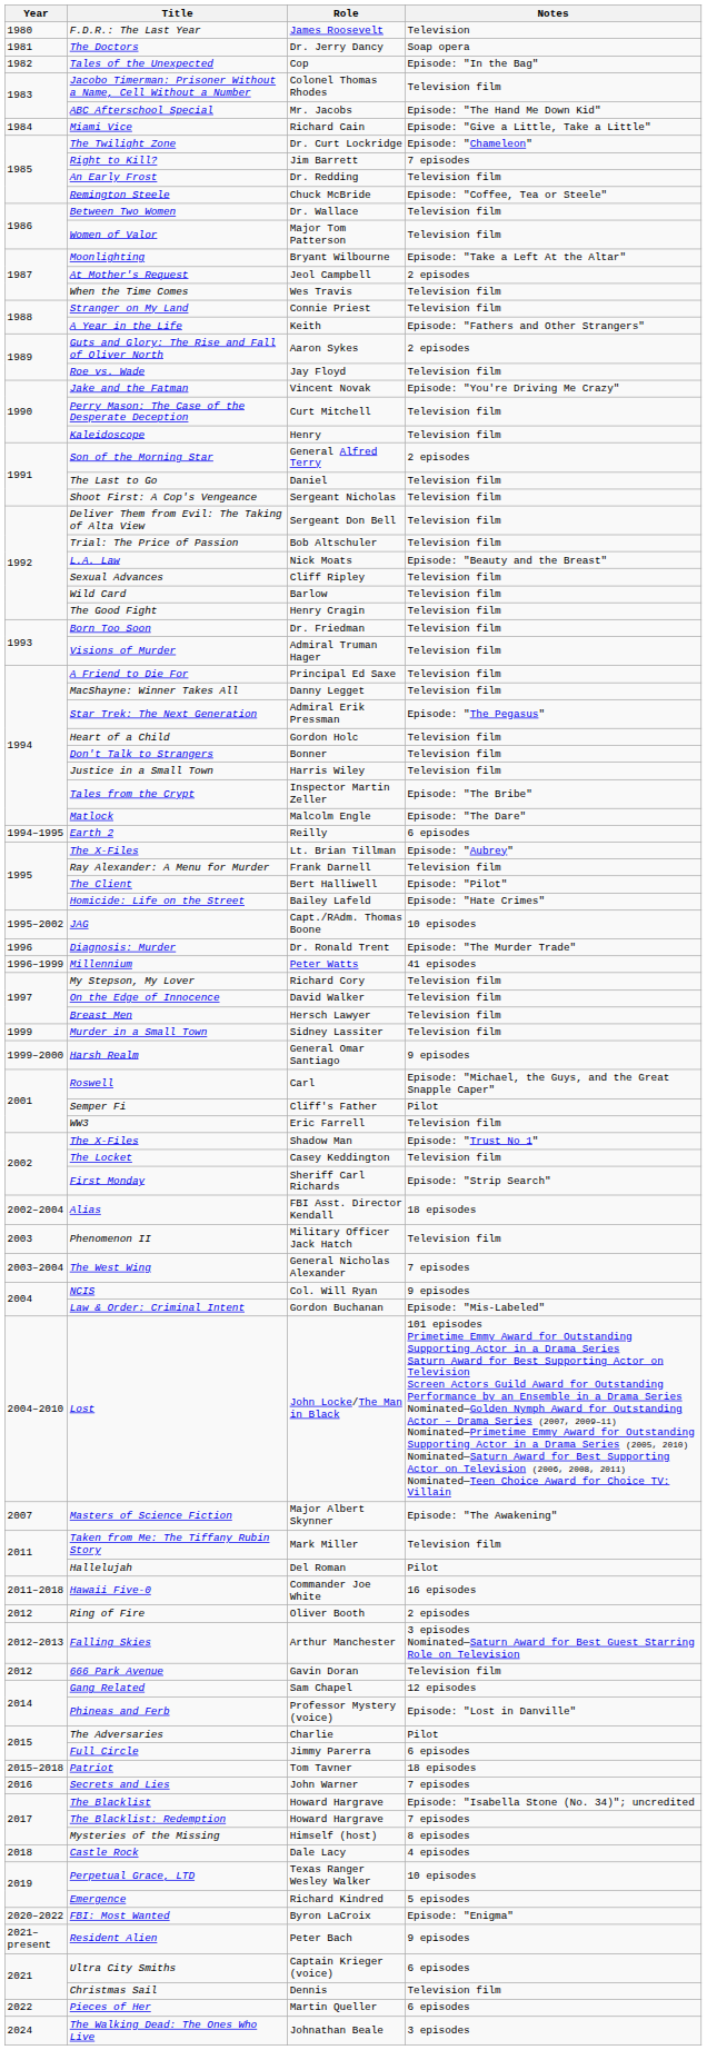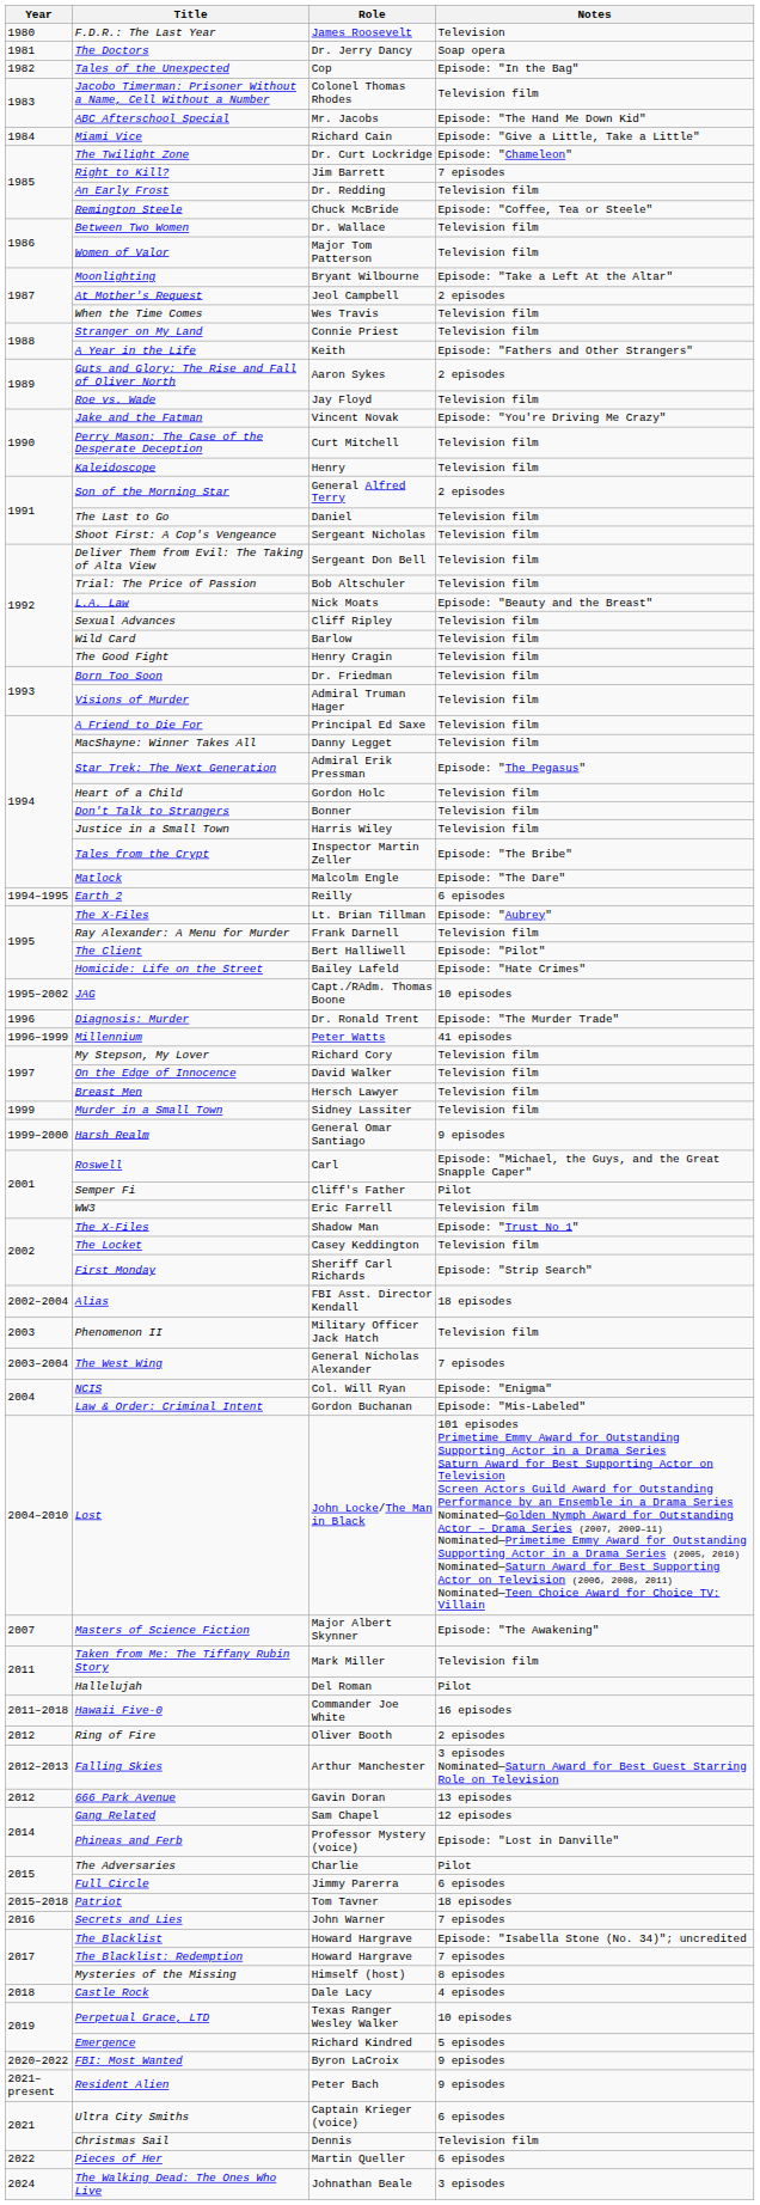NCIS | Notes: 9 episodes -> Episode: "Enigma"
666 Park Avenue | Notes: Television film -> 13 episodes
FBI: Most Wanted | Notes: Episode: "Enigma" -> 9 episodes
